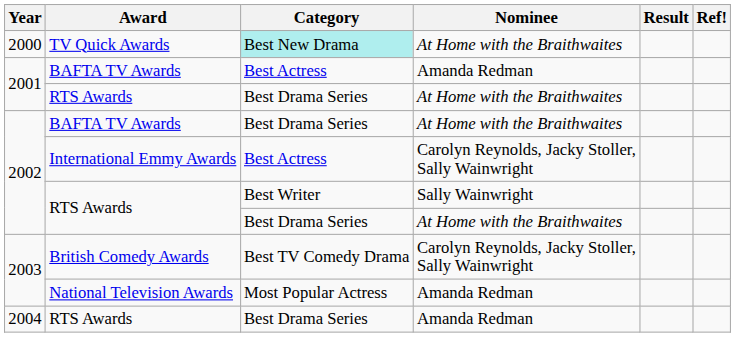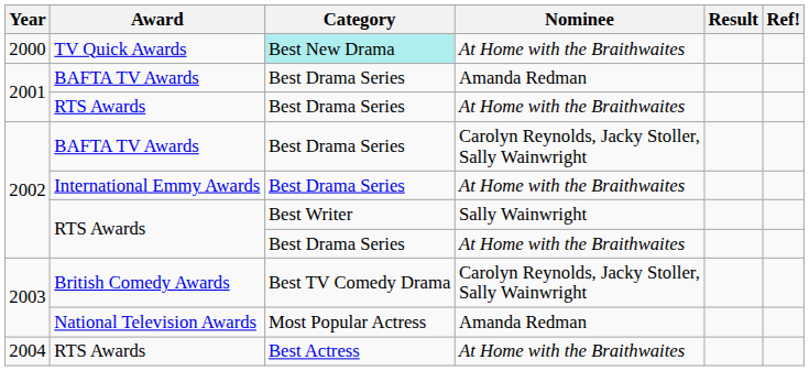2001 / BAFTA TV Awards | Category: Best Actress -> Best Drama Series
2002 / BAFTA TV Awards | Nominee: At Home with the Braithwaites -> Carolyn Reynolds, Jacky Stoller, Sally Wainwright
International Emmy Awards | Category: Best Actress -> Best Drama Series
International Emmy Awards | Nominee: Carolyn Reynolds, Jacky Stoller, Sally Wainwright -> At Home with the Braithwaites
2004 / RTS Awards | Category: Best Drama Series -> Best Actress
2004 / RTS Awards | Nominee: Amanda Redman -> At Home with the Braithwaites
